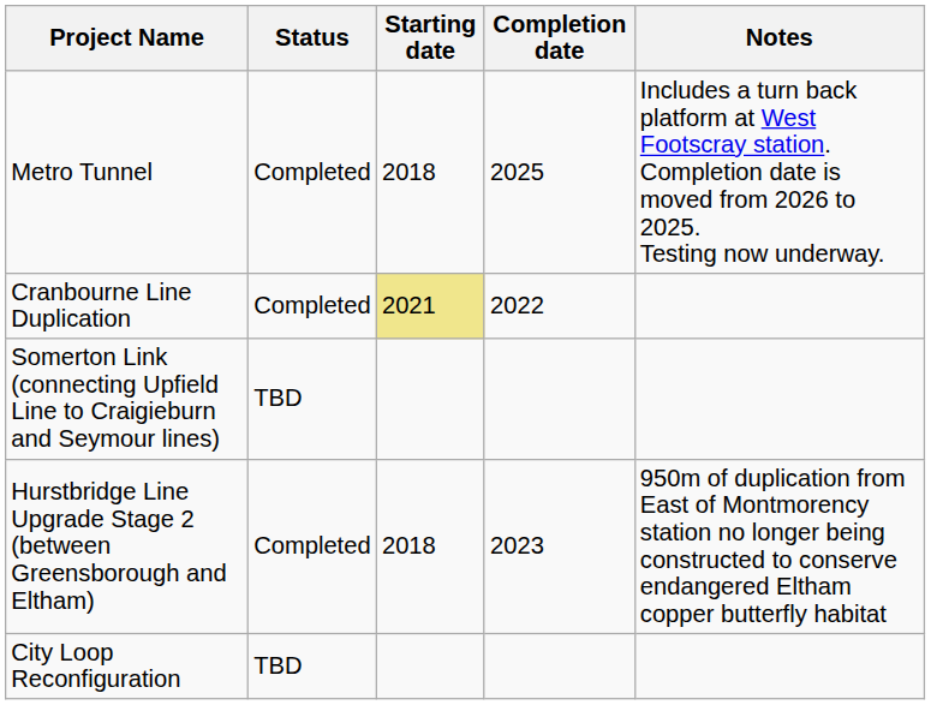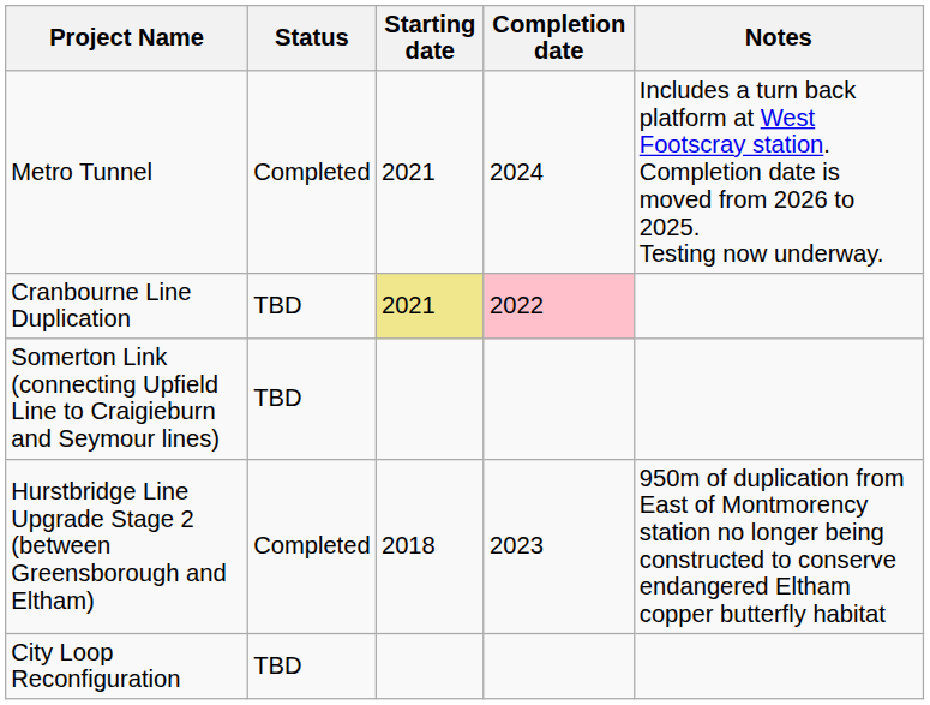Metro Tunnel | Starting date: 2018 -> 2021
Metro Tunnel | Completion date: 2025 -> 2024
Cranbourne Line Duplication | Status: Completed -> TBD
Cranbourne Line Duplication | Completion date: no background -> pink background
